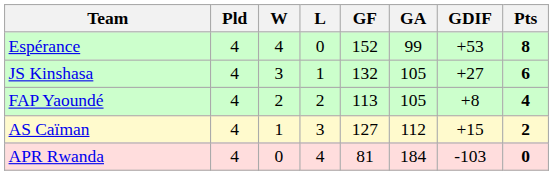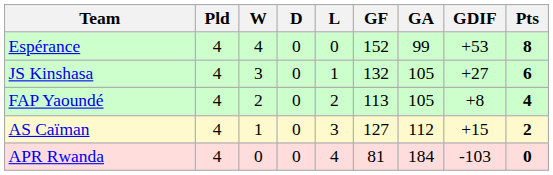+ column: D | 0 | 0 | 0 | 0 | 0
